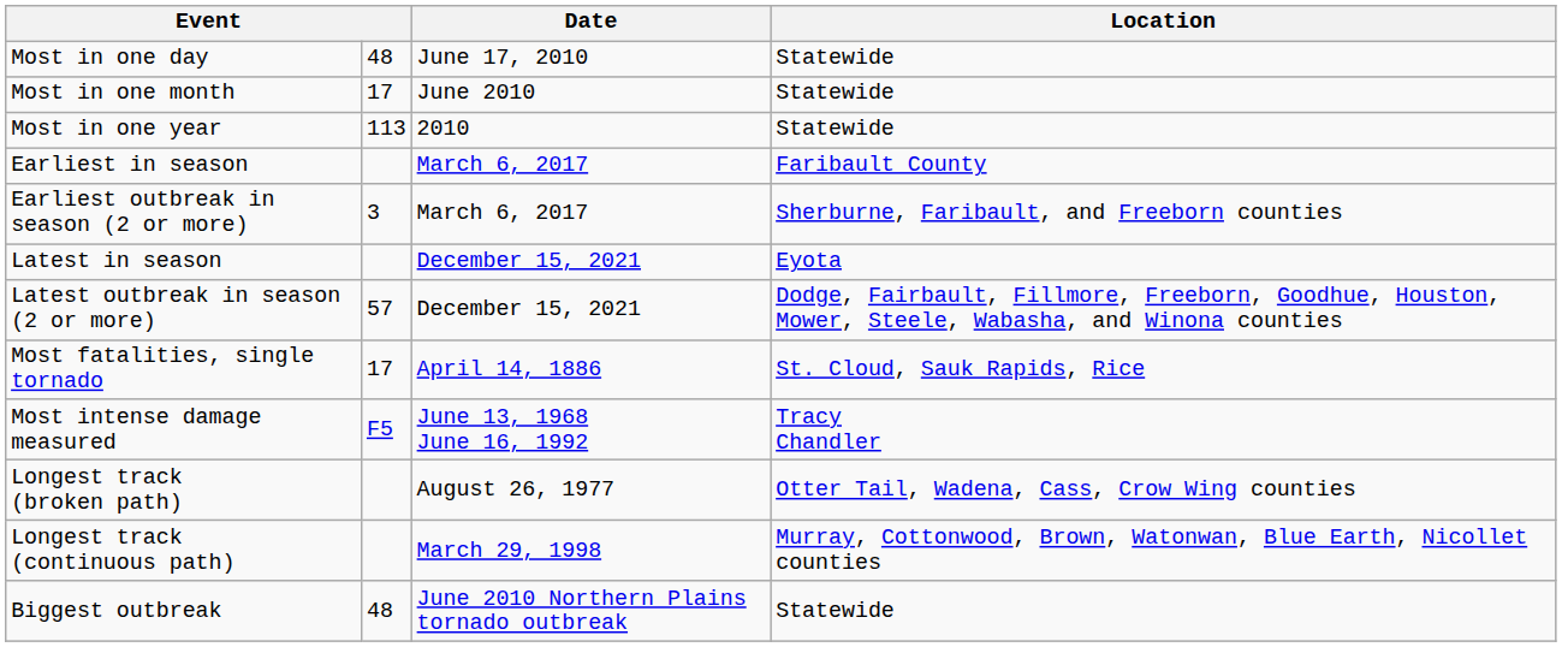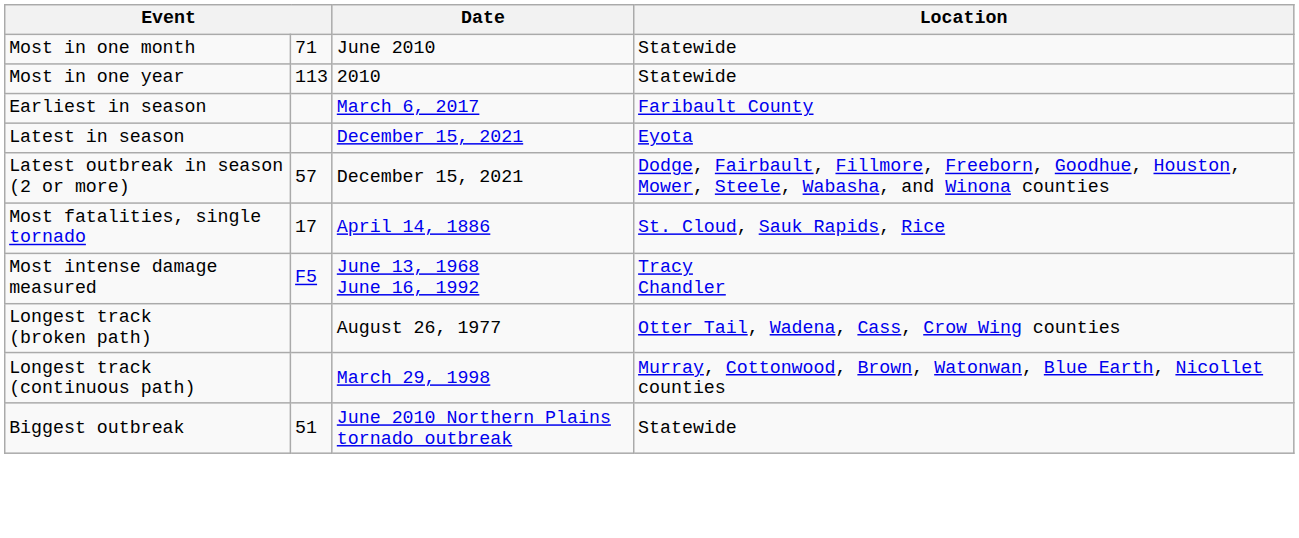- row: Most in one day | 48 | June 17, 2010 | Statewide
Most in one month | column 2: 17 -> 71
- row: Earliest outbreak in season (2 or more) | 3 | March 6, 2017 | Sherburne, Faribault, and Freeborn counties
Biggest outbreak | column 2: 48 -> 51
